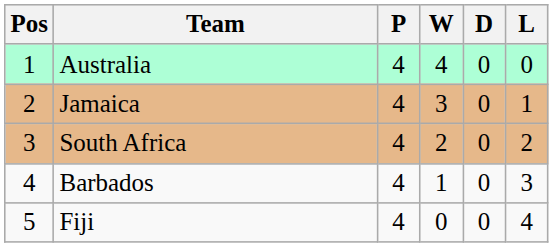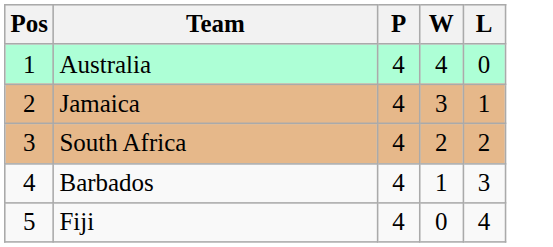- column: D | 0 | 0 | 0 | 0 | 0
